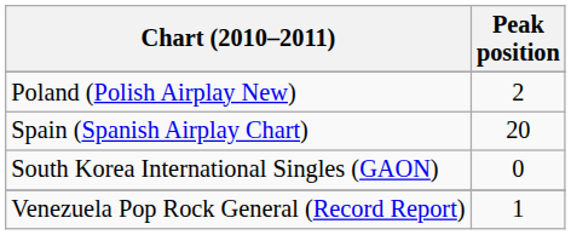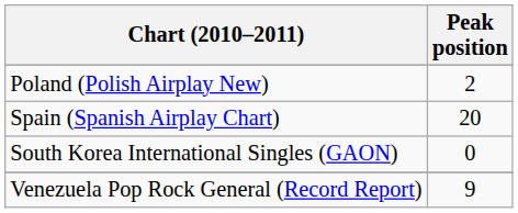Venezuela Pop Rock General (Record Report) | Peak position: 1 -> 9
